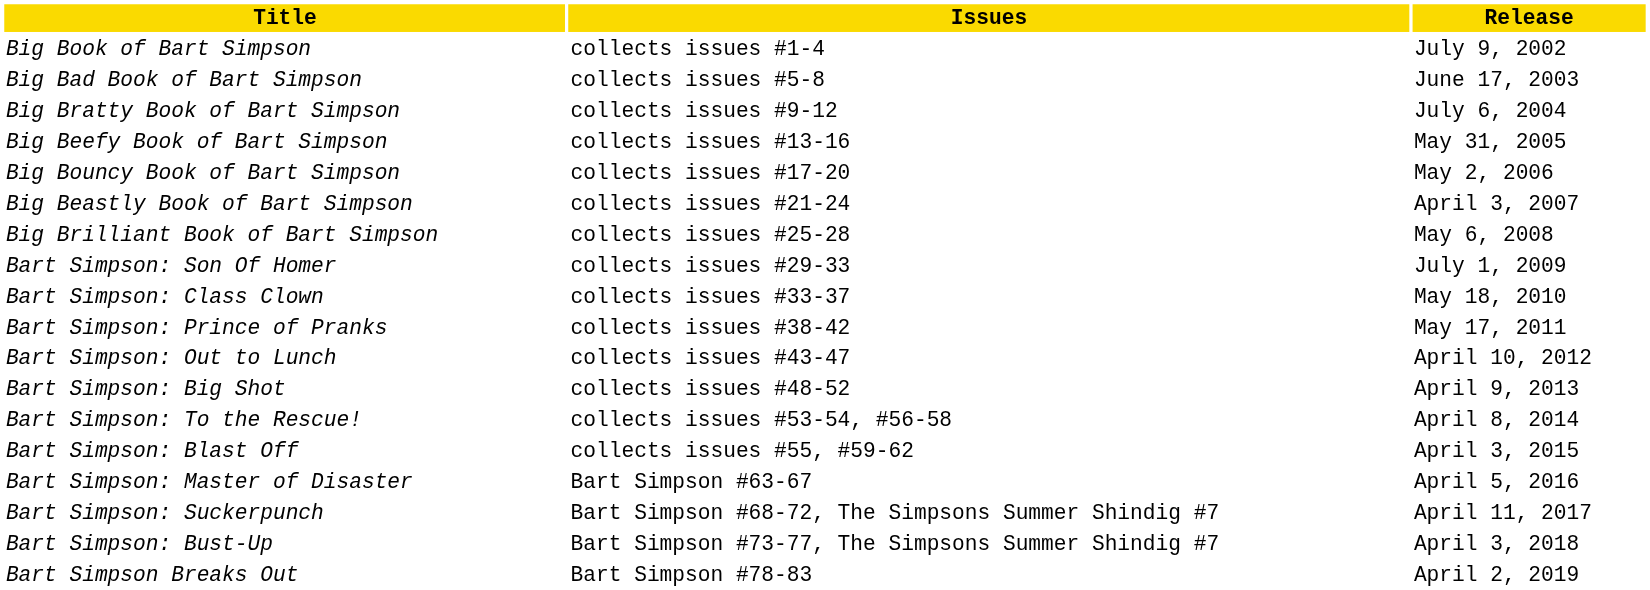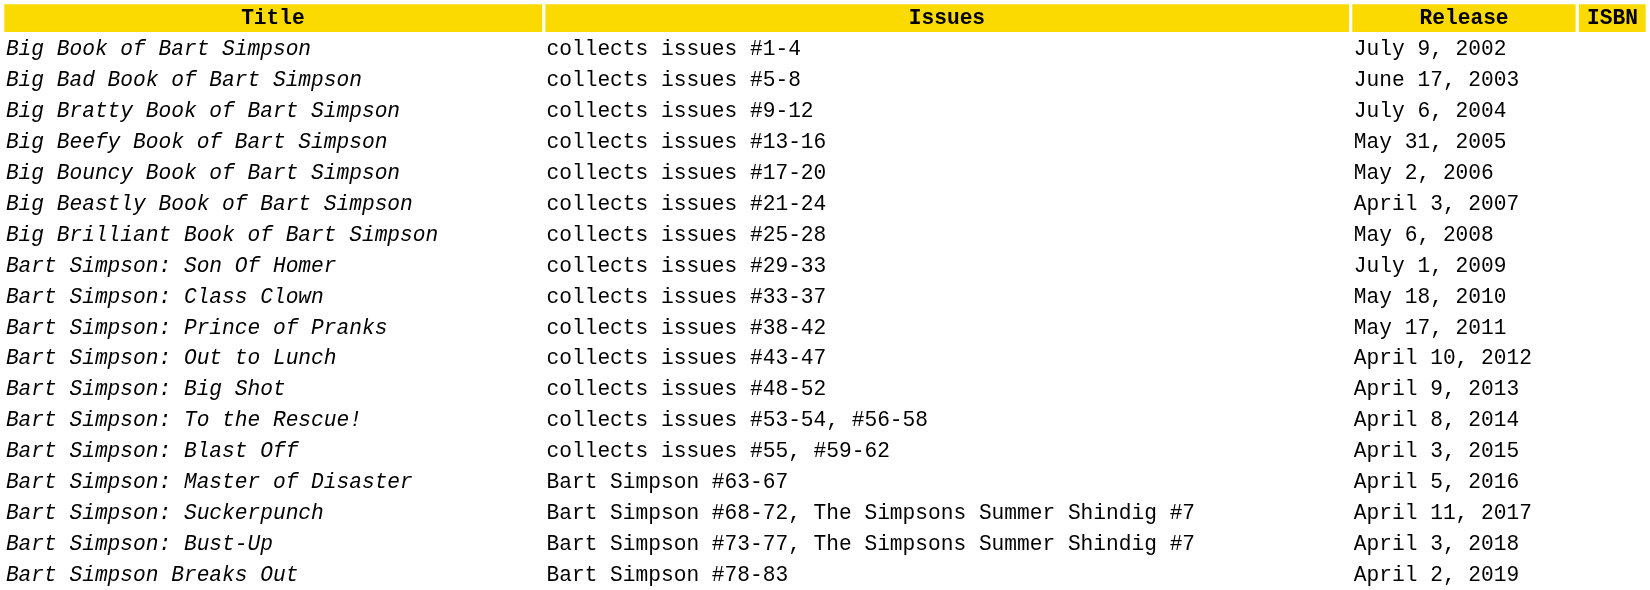+ column: ISBN
